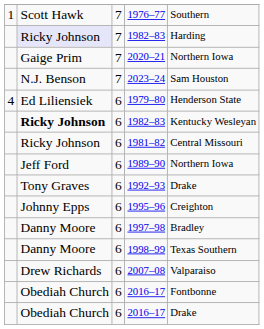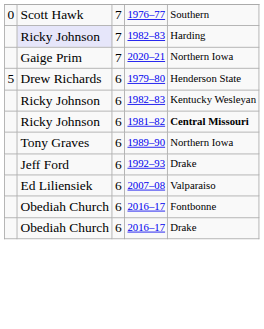1976–77 | column 1: 1 -> 0
- row: N.J. Benson | 7 | 2023–24 | Sam Houston
1979–80 | column 1: 4 -> 5
1979–80 | column 2: Ed Liliensiek -> Drew Richards
6 / 1982–83 | column 2: bold -> normal
1981–82 | column 5: normal -> bold
1989–90 | column 2: Jeff Ford -> Tony Graves
1992–93 | column 2: Tony Graves -> Jeff Ford
- row: Johnny Epps | 6 | 1995–96 | Creighton
- row: Danny Moore | 6 | 1997–98 | Bradley
- row: Danny Moore | 6 | 1998–99 | Texas Southern
2007–08 | column 2: Drew Richards -> Ed Liliensiek
